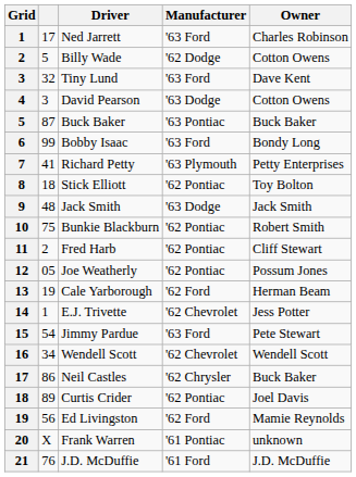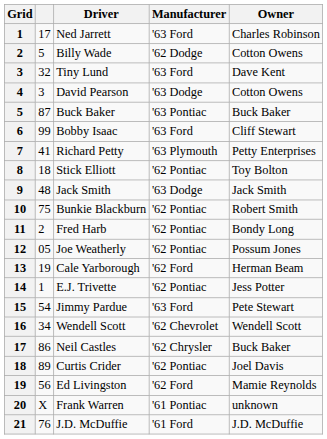Bobby Isaac | Owner: Bondy Long -> Cliff Stewart
Fred Harb | Owner: Cliff Stewart -> Bondy Long
E.J. Trivette | Manufacturer: '62 Chevrolet -> '62 Pontiac
